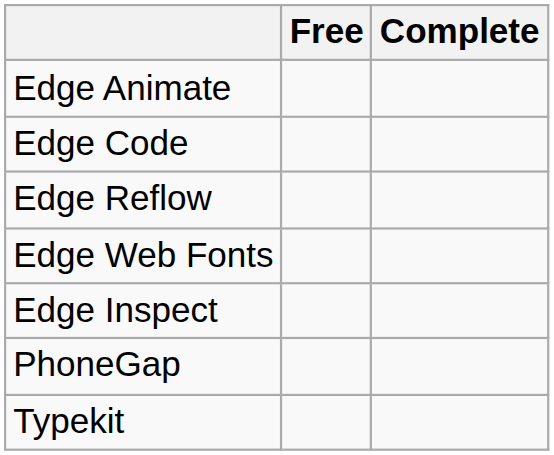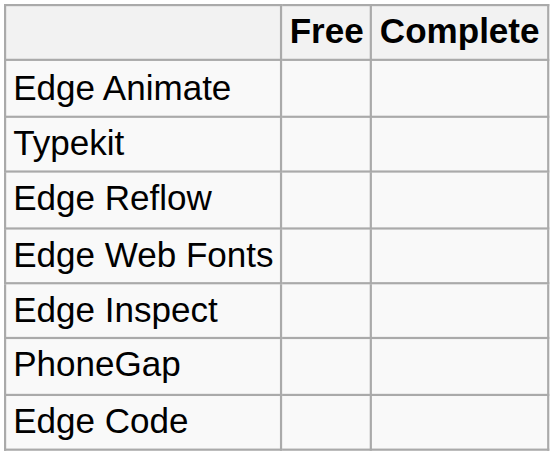rows swapped: Edge Code <-> Typekit
